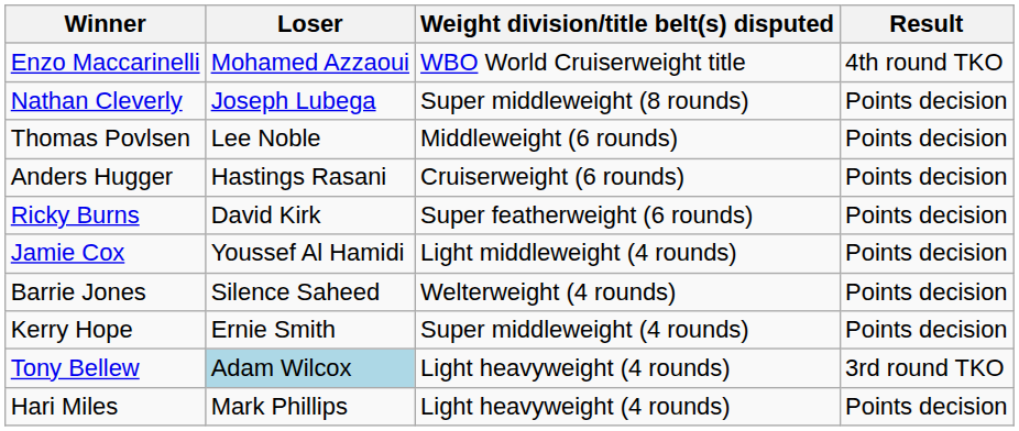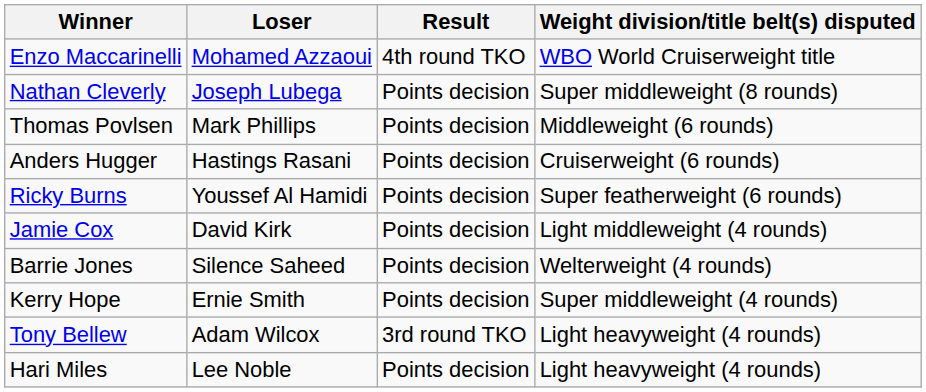columns swapped: Weight division/title belt(s) disputed <-> Result
Thomas Povlsen | Loser: Lee Noble -> Mark Phillips
Ricky Burns | Loser: David Kirk -> Youssef Al Hamidi
Jamie Cox | Loser: Youssef Al Hamidi -> David Kirk
Tony Bellew | Loser: lightblue background -> no background
Hari Miles | Loser: Mark Phillips -> Lee Noble
